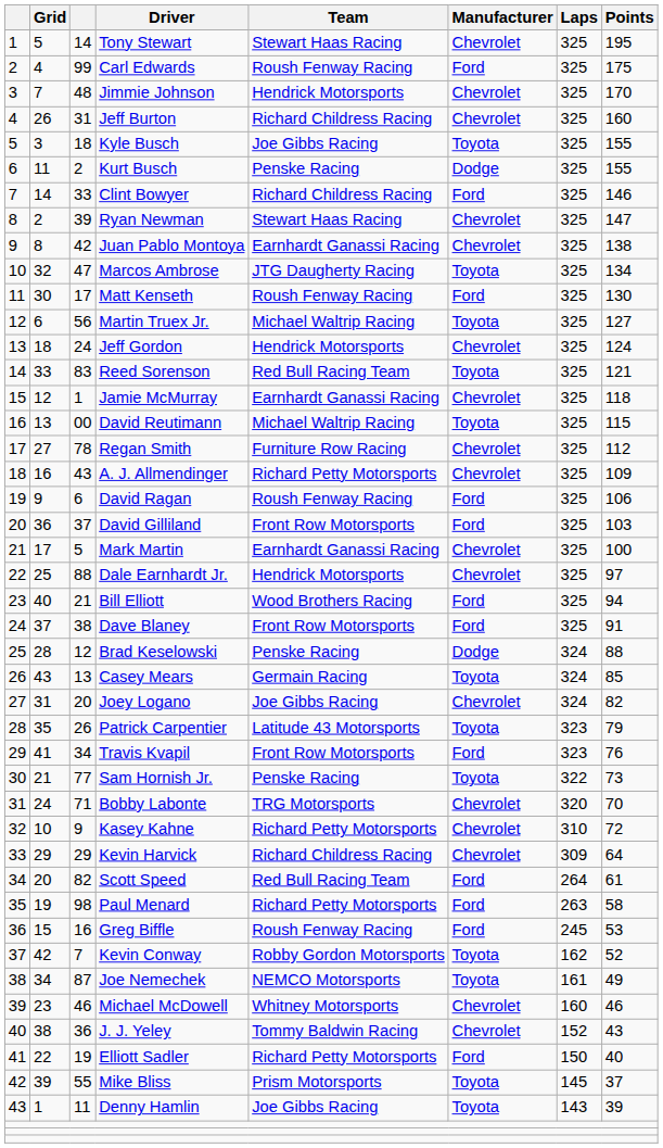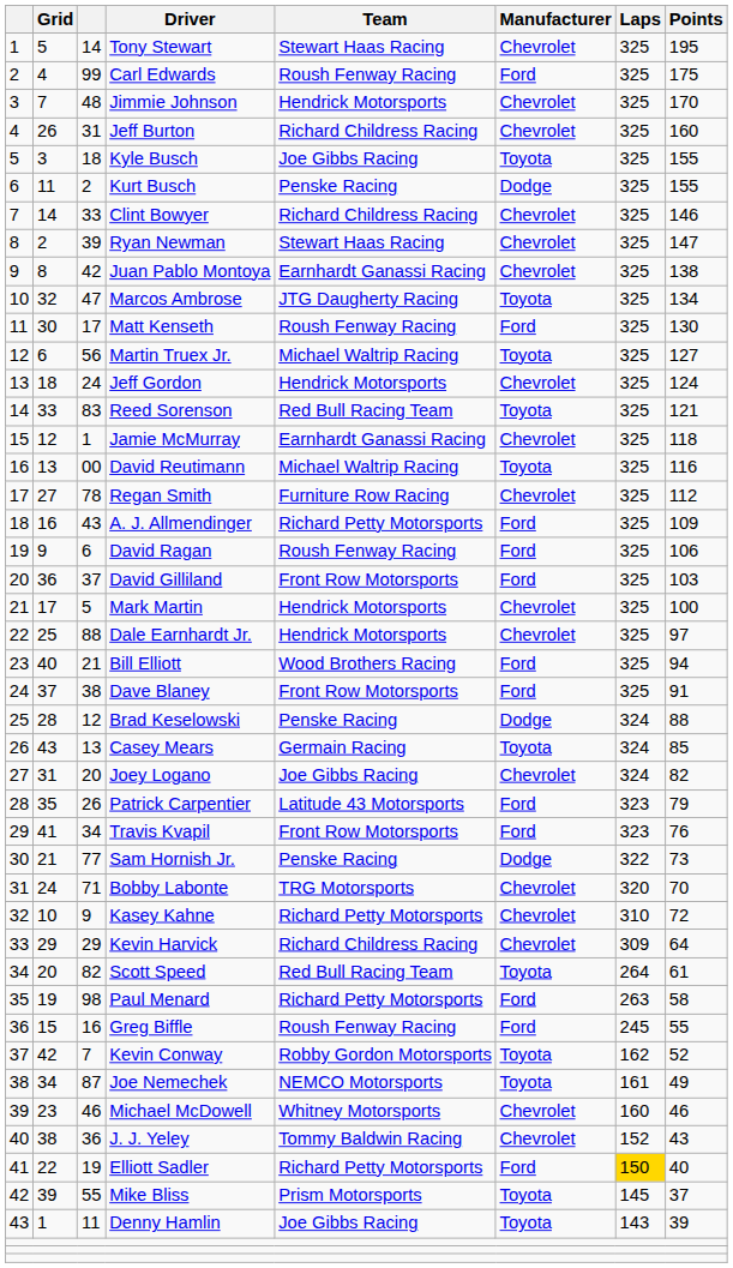Clint Bowyer | Manufacturer: Ford -> Chevrolet
David Reutimann | Points: 115 -> 116
A. J. Allmendinger | Manufacturer: Chevrolet -> Ford
Mark Martin | Team: Earnhardt Ganassi Racing -> Hendrick Motorsports
Patrick Carpentier | Manufacturer: Toyota -> Ford
Sam Hornish Jr. | Manufacturer: Toyota -> Dodge
Scott Speed | Manufacturer: Ford -> Toyota
Greg Biffle | Points: 53 -> 55
Elliott Sadler | Laps: no background -> gold background
